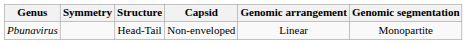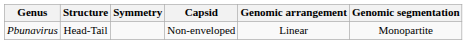columns swapped: Structure <-> Symmetry
